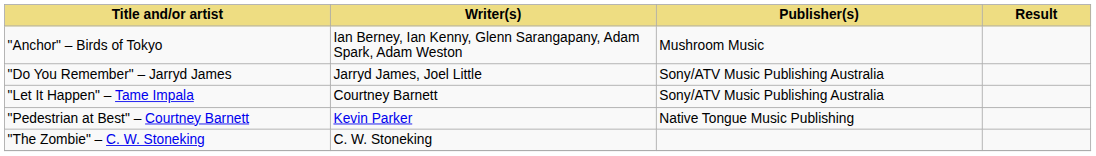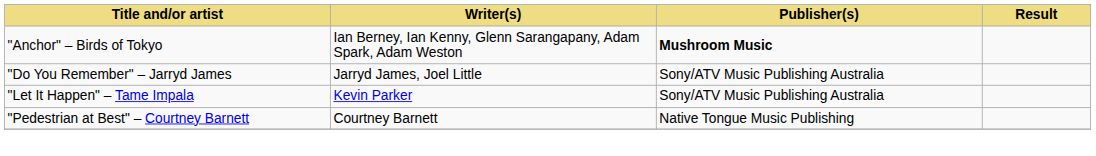"Anchor" – Birds of Tokyo | Publisher(s): normal -> bold
"Let It Happen" – Tame Impala | Writer(s): Courtney Barnett -> Kevin Parker
"Pedestrian at Best" – Courtney Barnett | Writer(s): Kevin Parker -> Courtney Barnett
- row: "The Zombie" – C. W. Stoneking | C. W. Stoneking
